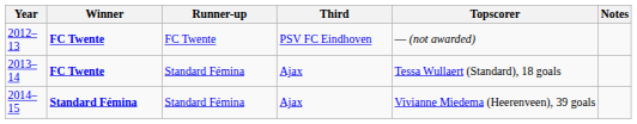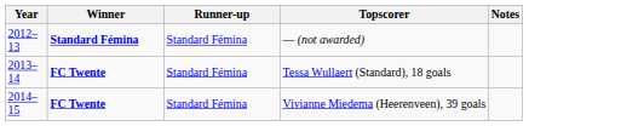- column: Third | PSV FC Eindhoven | Ajax | Ajax
2012–13 | Winner: FC Twente -> Standard Fémina
2012–13 | Runner-up: FC Twente -> Standard Fémina
2014–15 | Winner: Standard Fémina -> FC Twente
